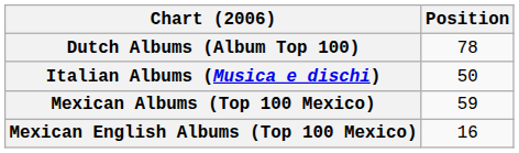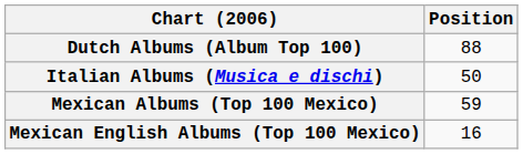Dutch Albums (Album Top 100) | Position: 78 -> 88
